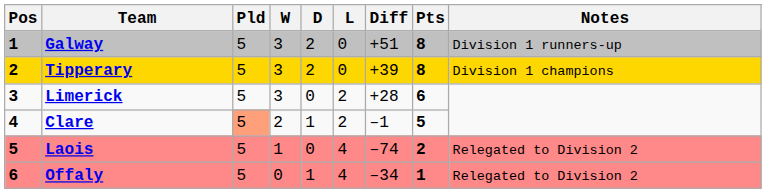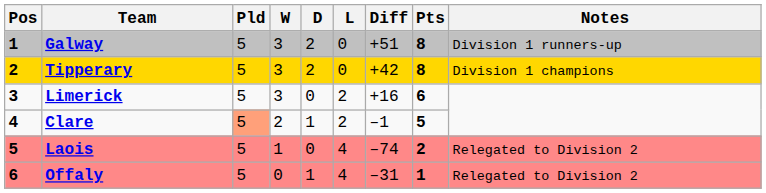Tipperary | Diff: +39 -> +42
Limerick | Diff: +28 -> +16
Offaly | Diff: –34 -> –31
